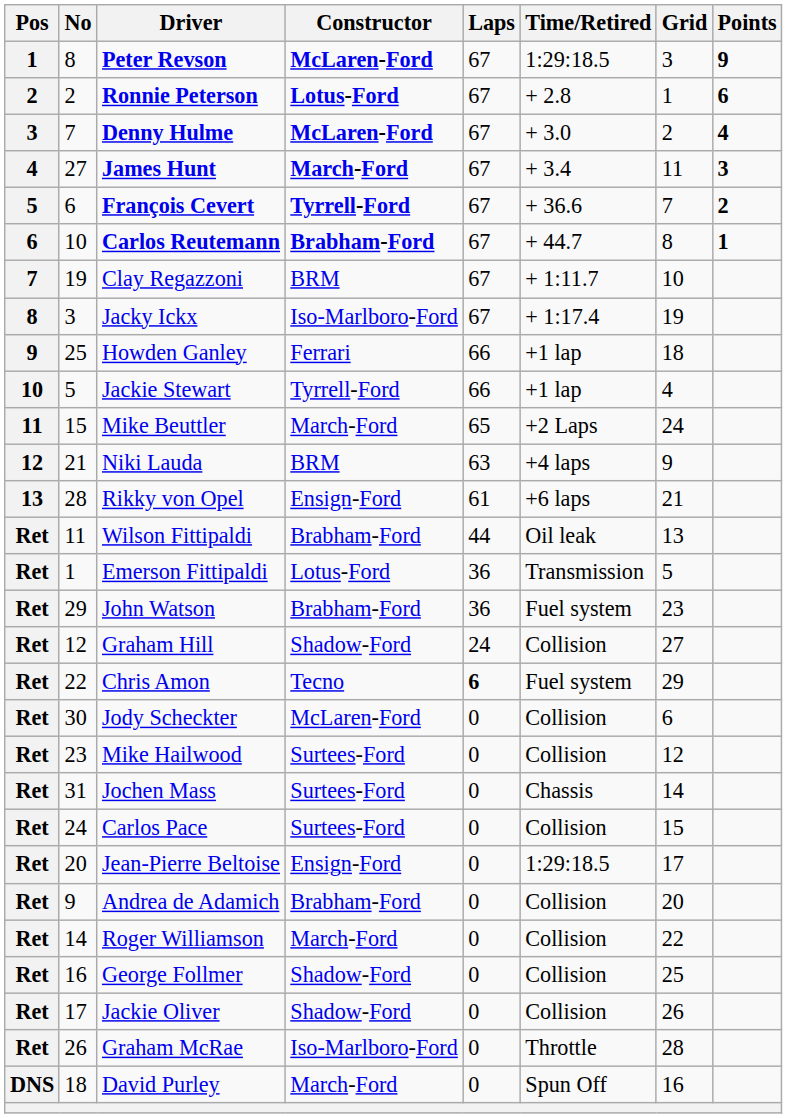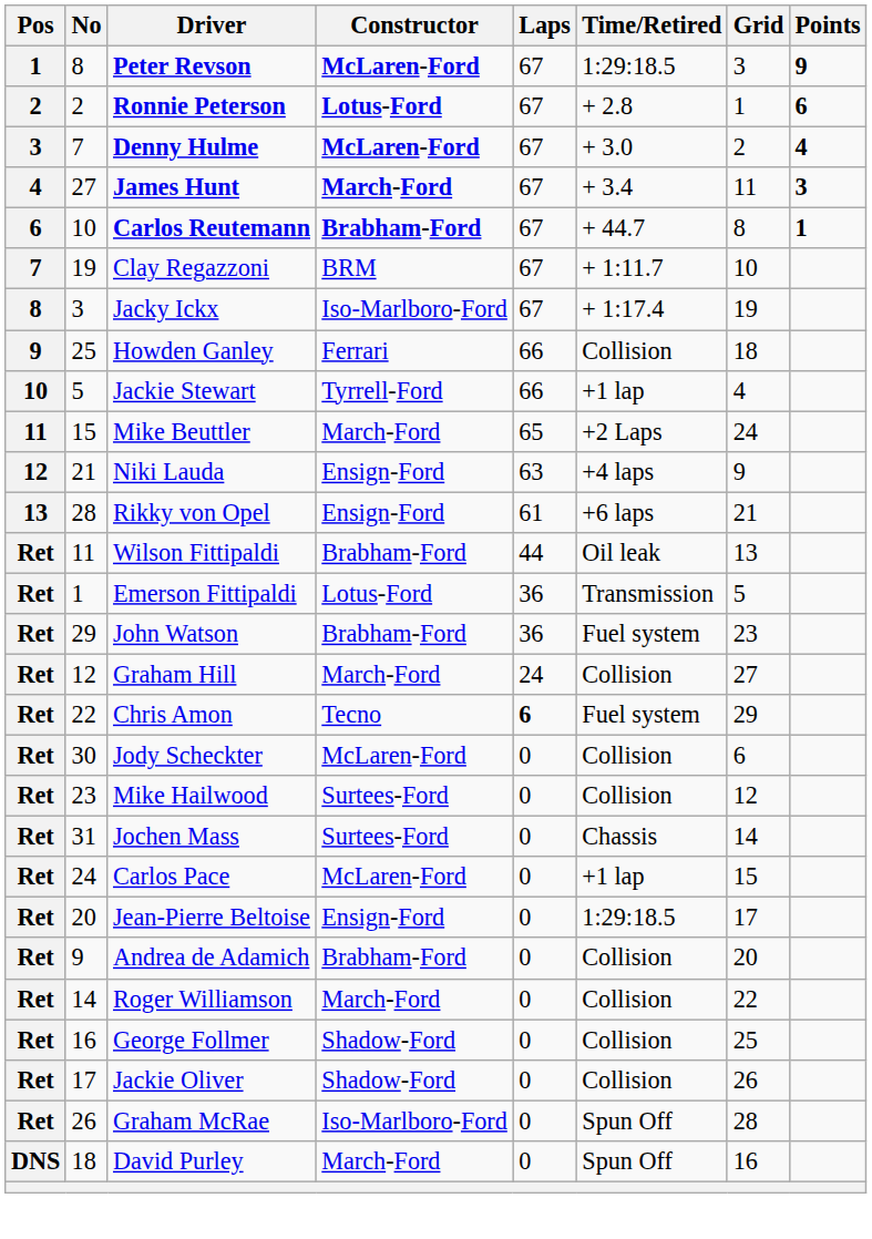- row: 5 | 6 | François Cevert | Tyrrell-Ford | 67 | + 36.6 | 7 | 2
Howden Ganley | Time/Retired: +1 lap -> Collision
Niki Lauda | Constructor: BRM -> Ensign-Ford
Graham Hill | Constructor: Shadow-Ford -> March-Ford
Carlos Pace | Constructor: Surtees-Ford -> McLaren-Ford
Carlos Pace | Time/Retired: Collision -> +1 lap
Graham McRae | Time/Retired: Throttle -> Spun Off
